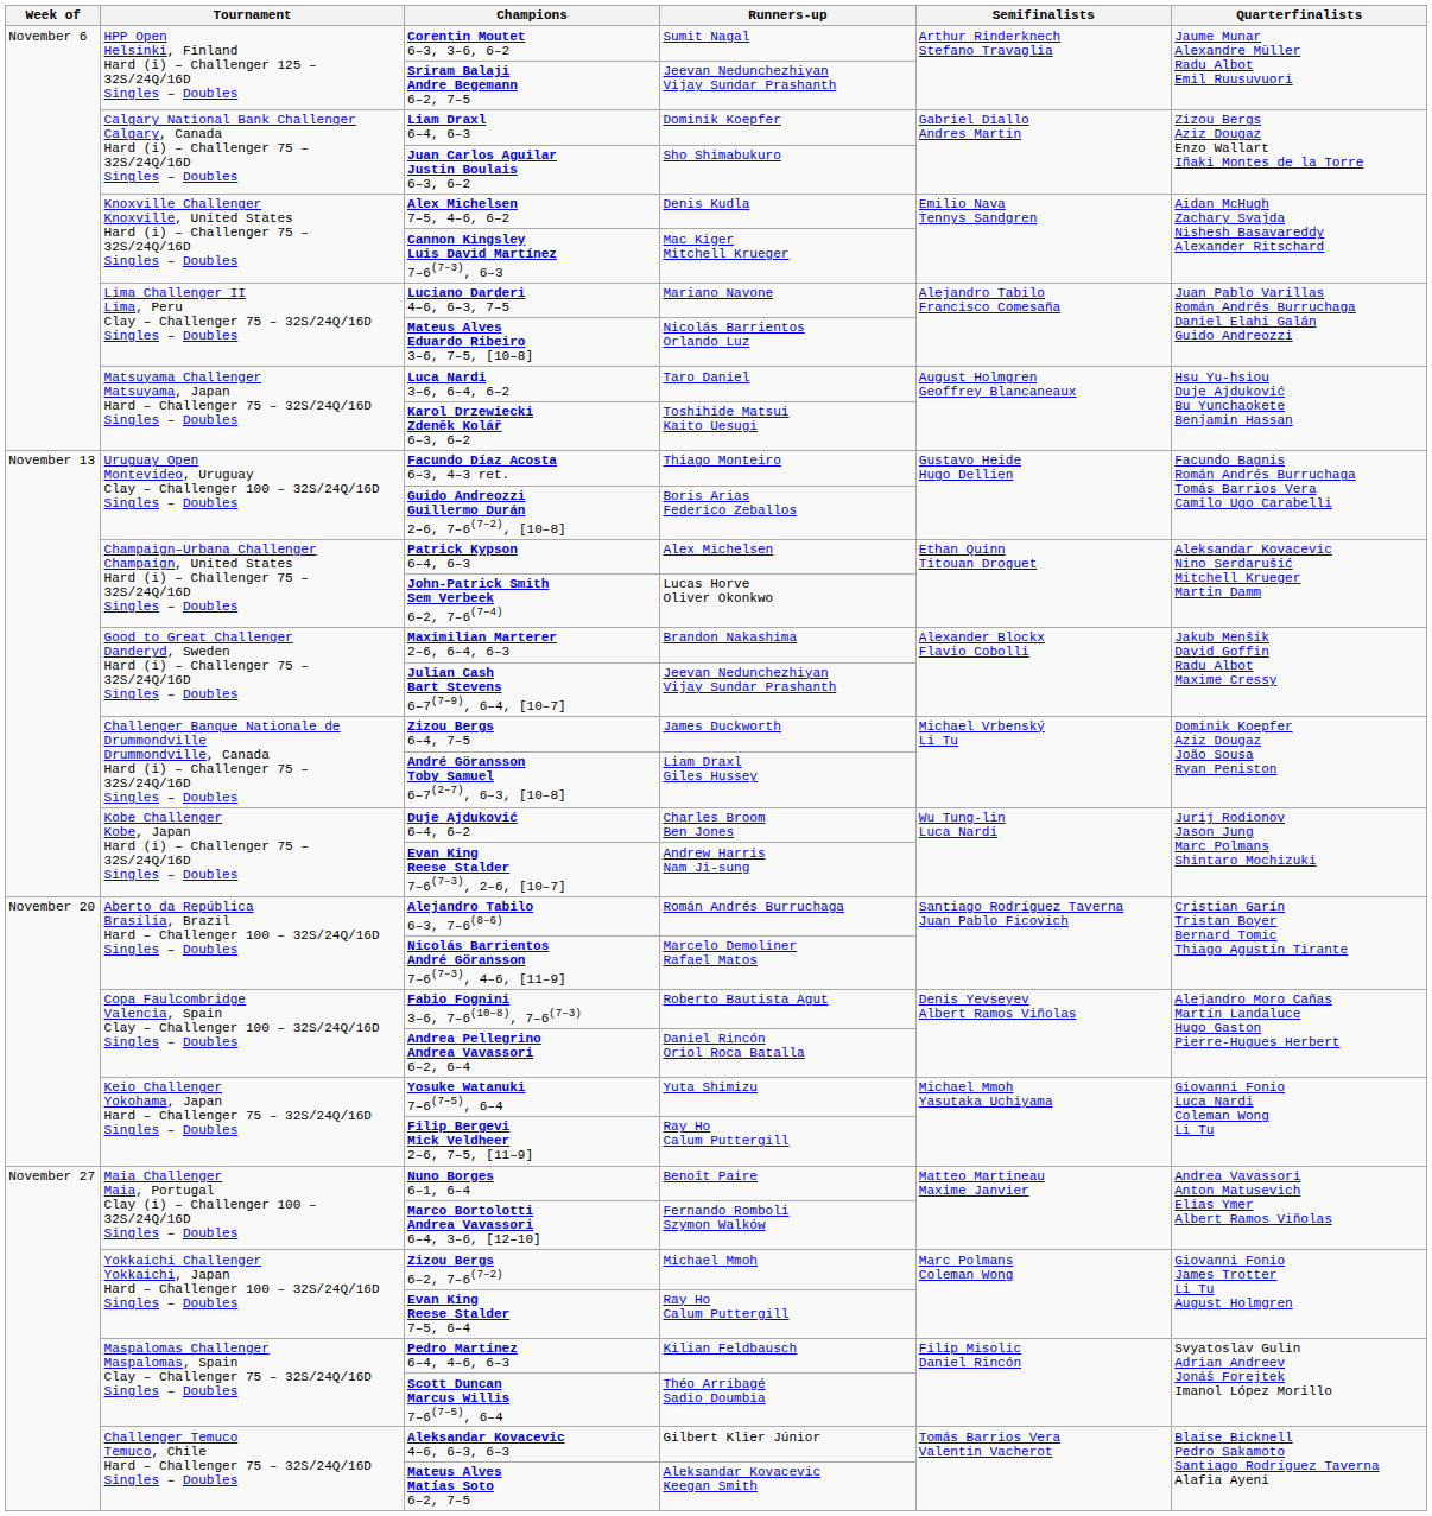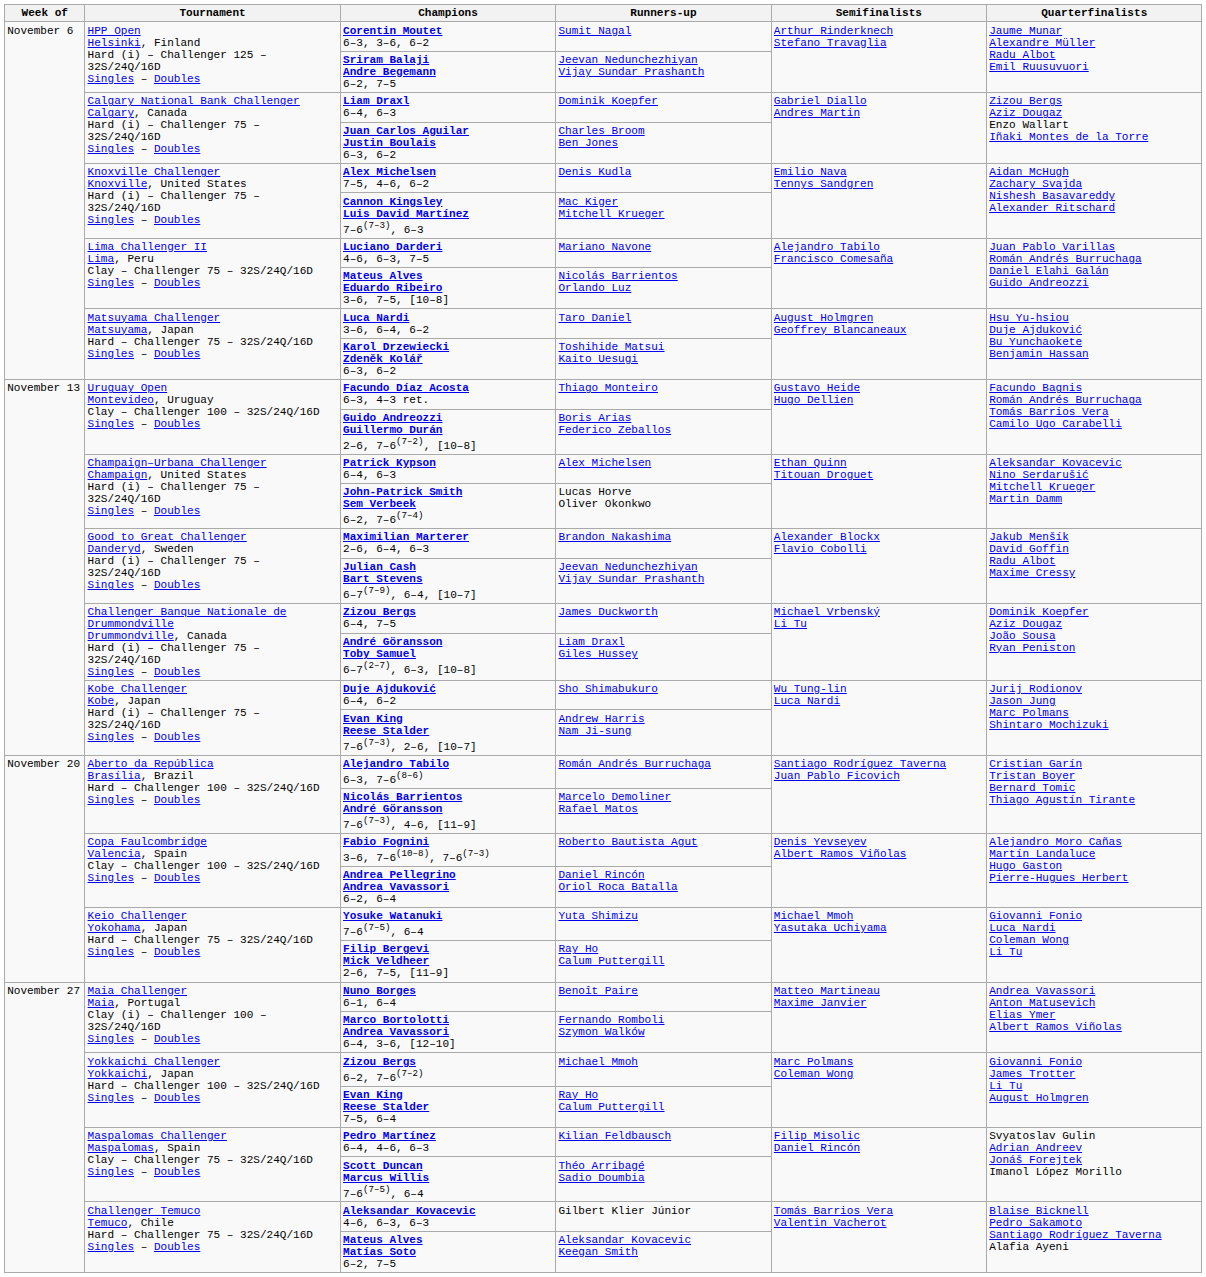Juan Carlos Aguilar Justin Boulais 6–3, 6–2 | Runners-up: Sho Shimabukuro -> Charles Broom Ben Jones
Duje Ajduković 6–4, 6–2 | Runners-up: Charles Broom Ben Jones -> Sho Shimabukuro
